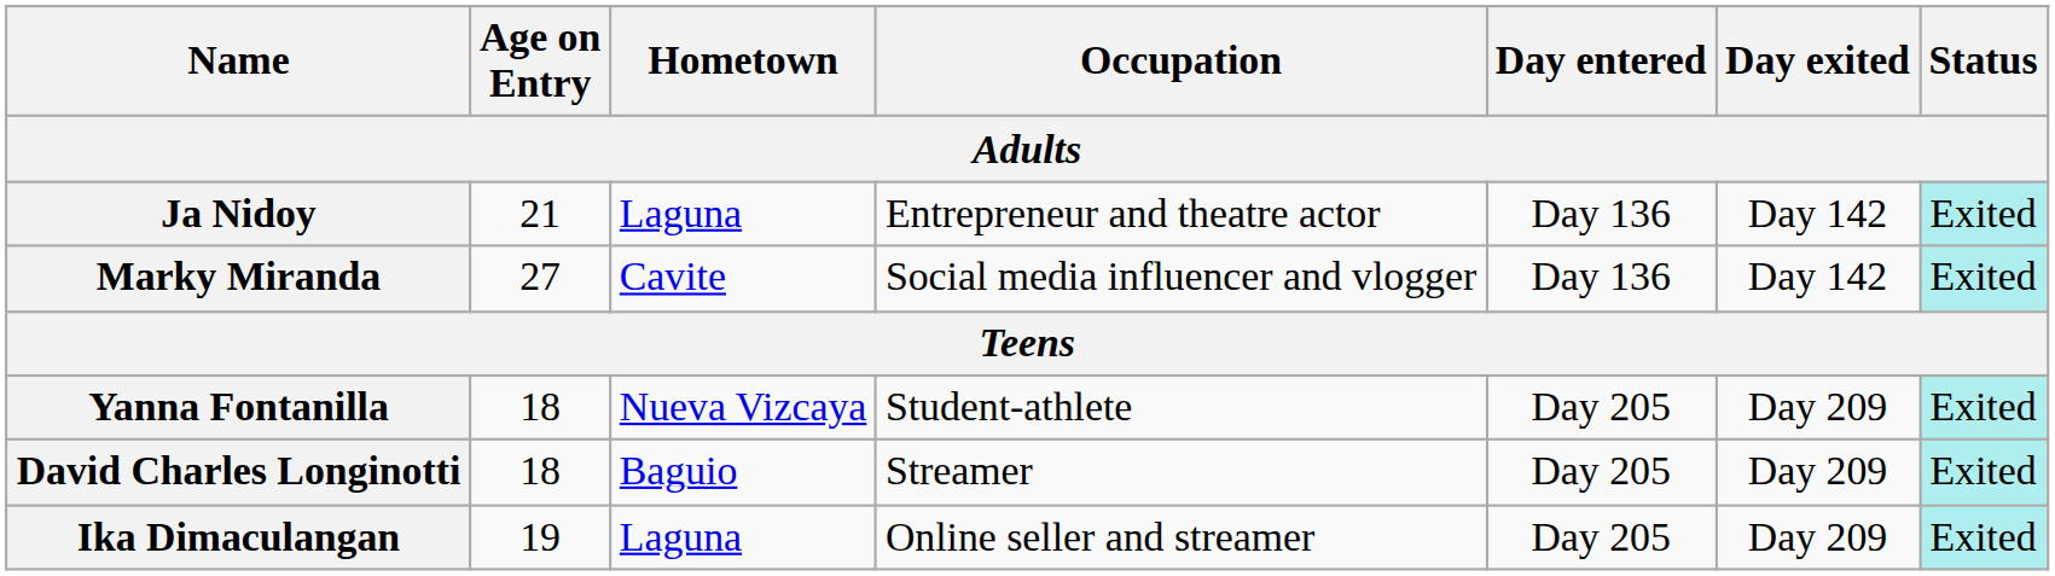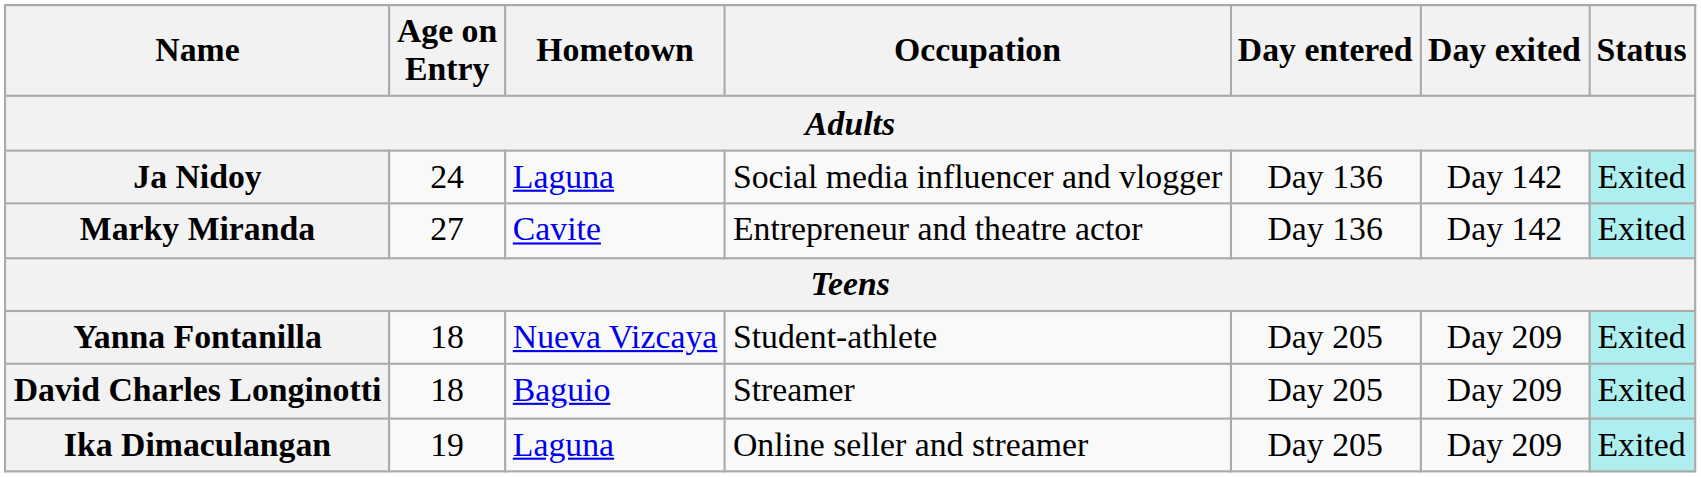Ja Nidoy | Age on Entry: 21 -> 24
Ja Nidoy | Occupation: Entrepreneur and theatre actor -> Social media influencer and vlogger
Marky Miranda | Occupation: Social media influencer and vlogger -> Entrepreneur and theatre actor
